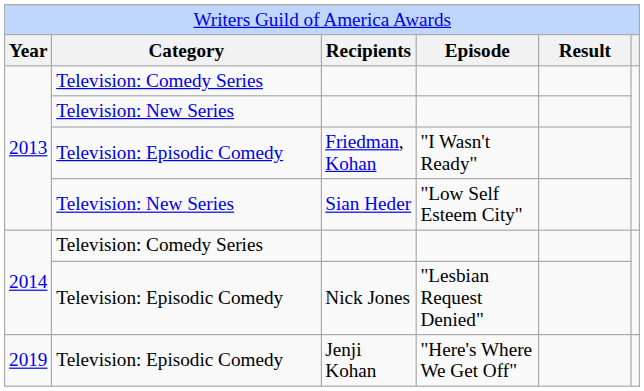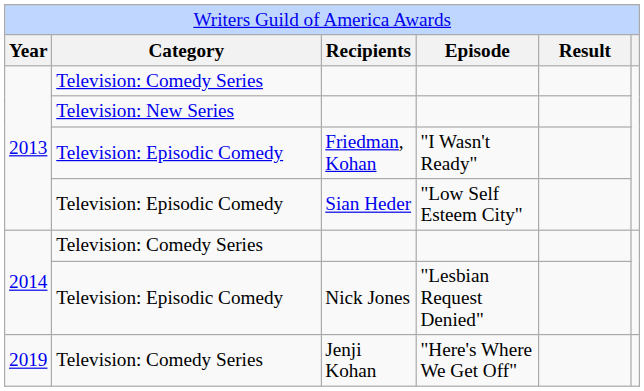Sian Heder | column 2: Television: New Series -> Television: Episodic Comedy
Jenji Kohan | column 2: Television: Episodic Comedy -> Television: Comedy Series
